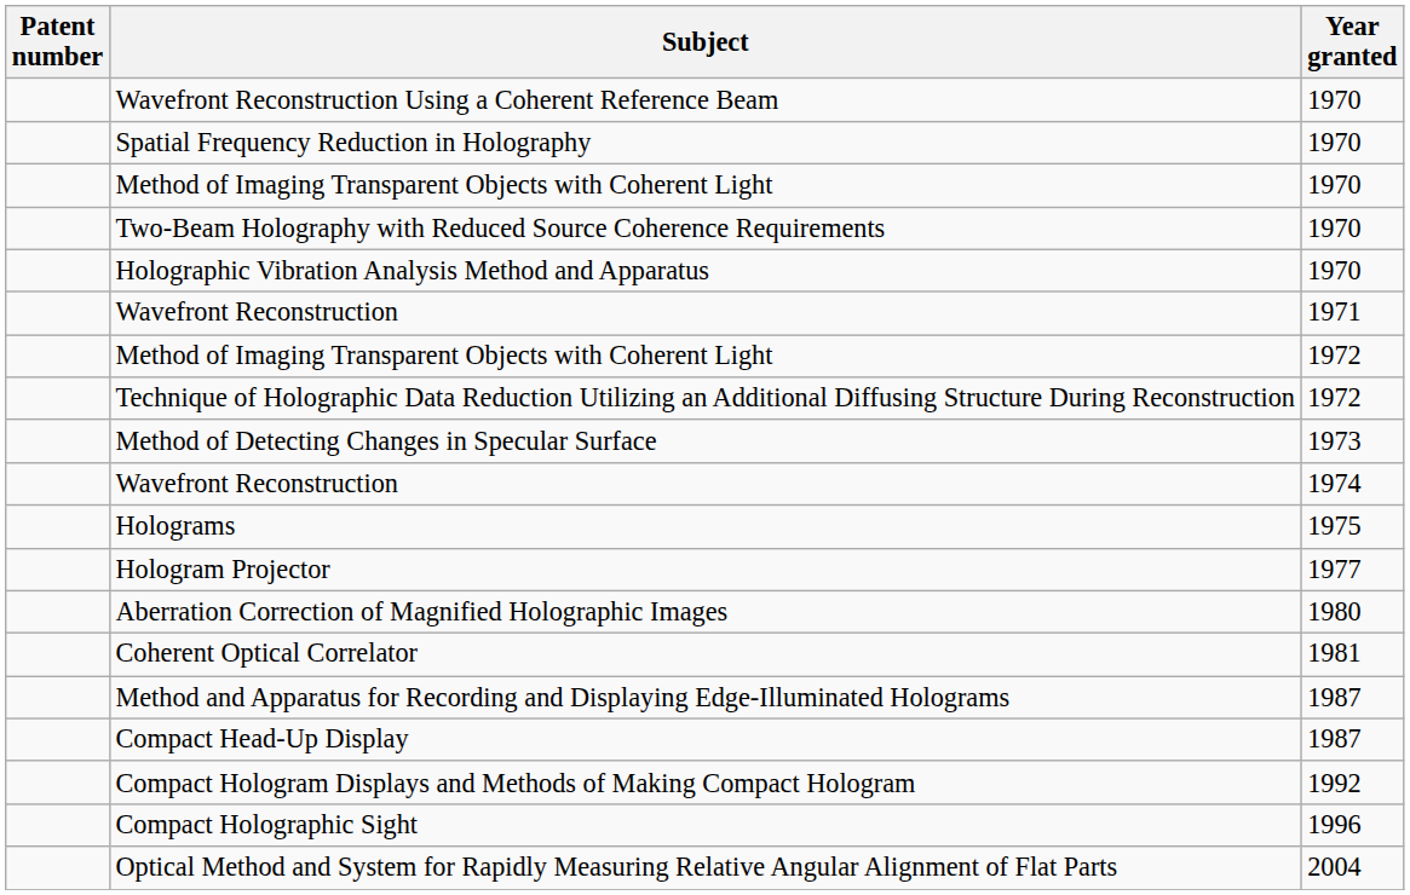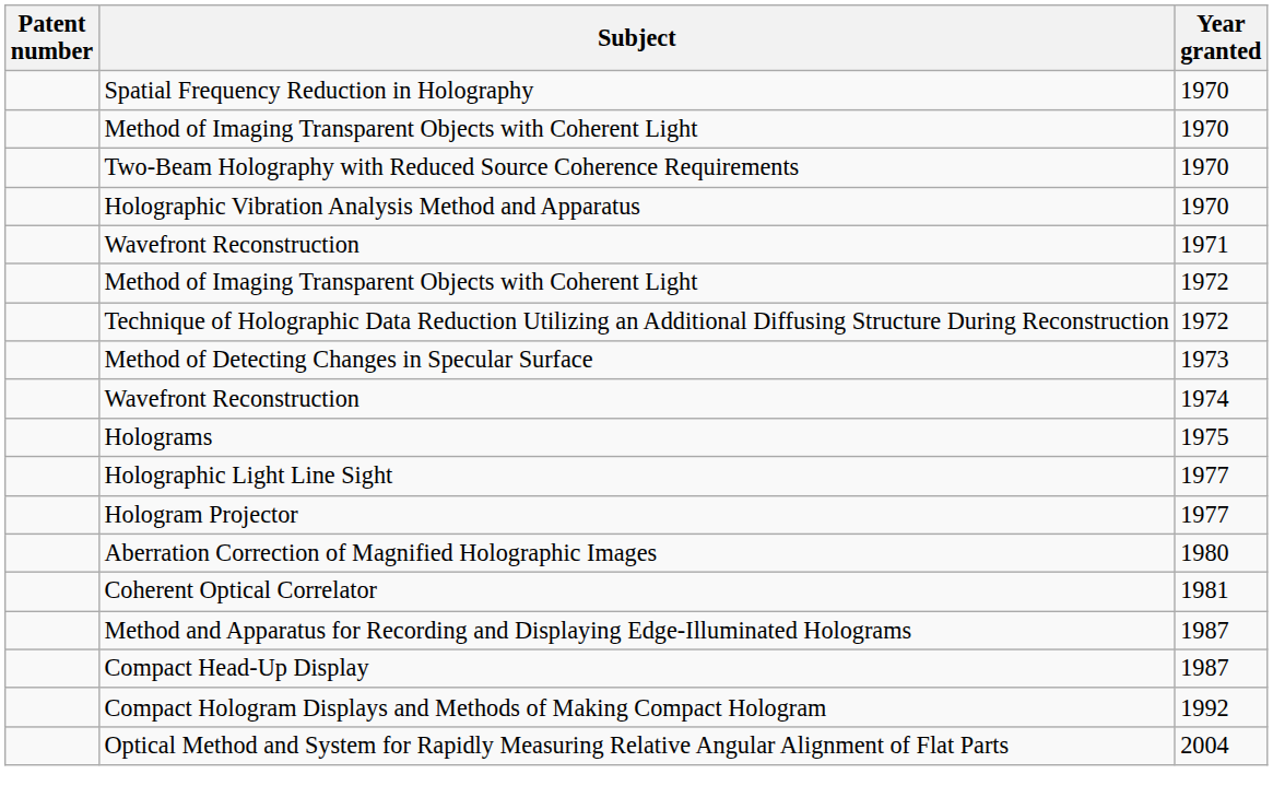- row: Wavefront Reconstruction Using a Coherent Reference Beam | 1970
+ row: Holographic Light Line Sight | 1977
- row: Compact Holographic Sight | 1996
